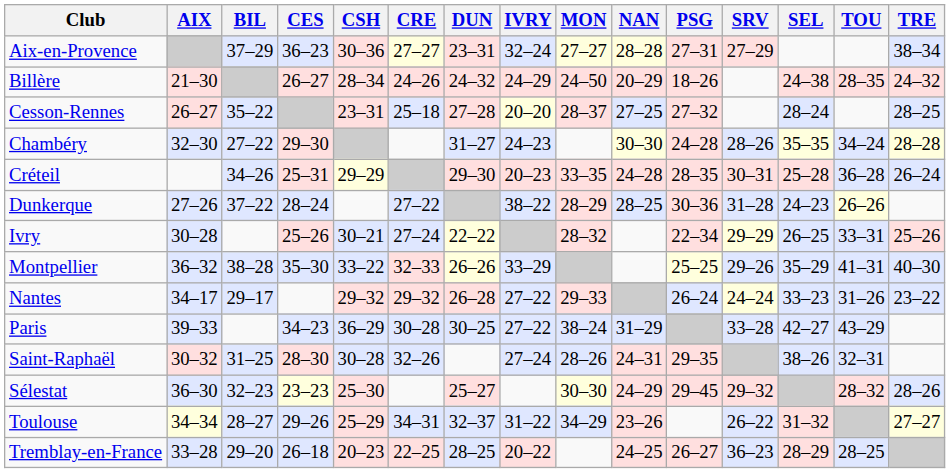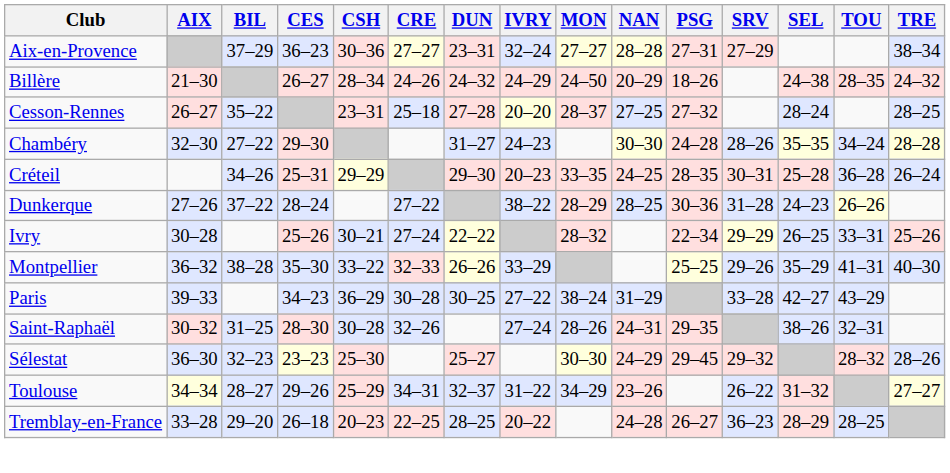Créteil | NAN: 24–28 -> 24–25
- row: Nantes | 34–17 | 29–17 | 29–32 | 29–32 | 26–28 | 27–22 | 29–33 | 26–24 | 24–24 | 33–23 | 31–26 | 23–22
Tremblay-en-France | NAN: 24–25 -> 24–28
